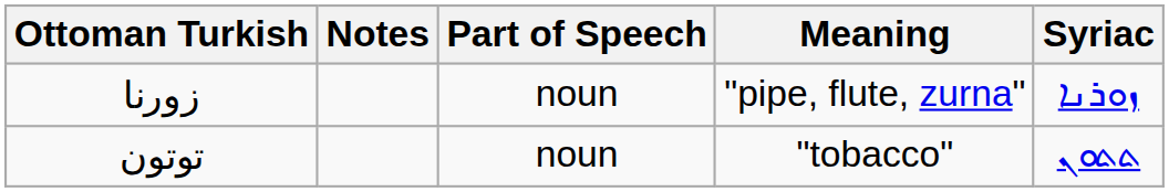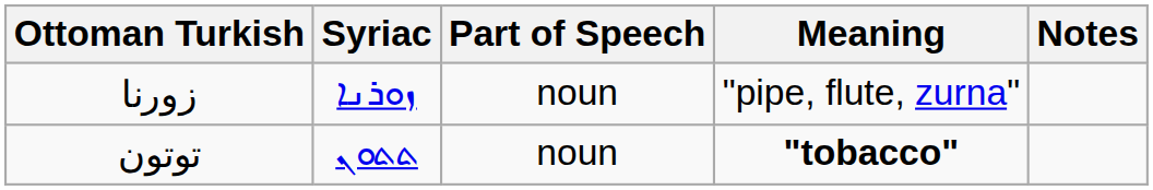columns swapped: Syriac <-> Notes
توتون | Meaning: normal -> bold
